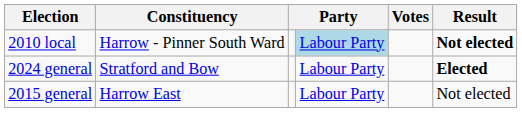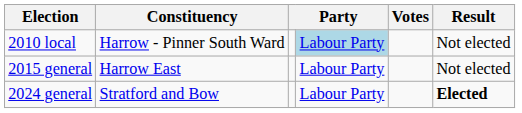2010 local | Result: bold -> normal
rows swapped: 2015 general <-> 2024 general
